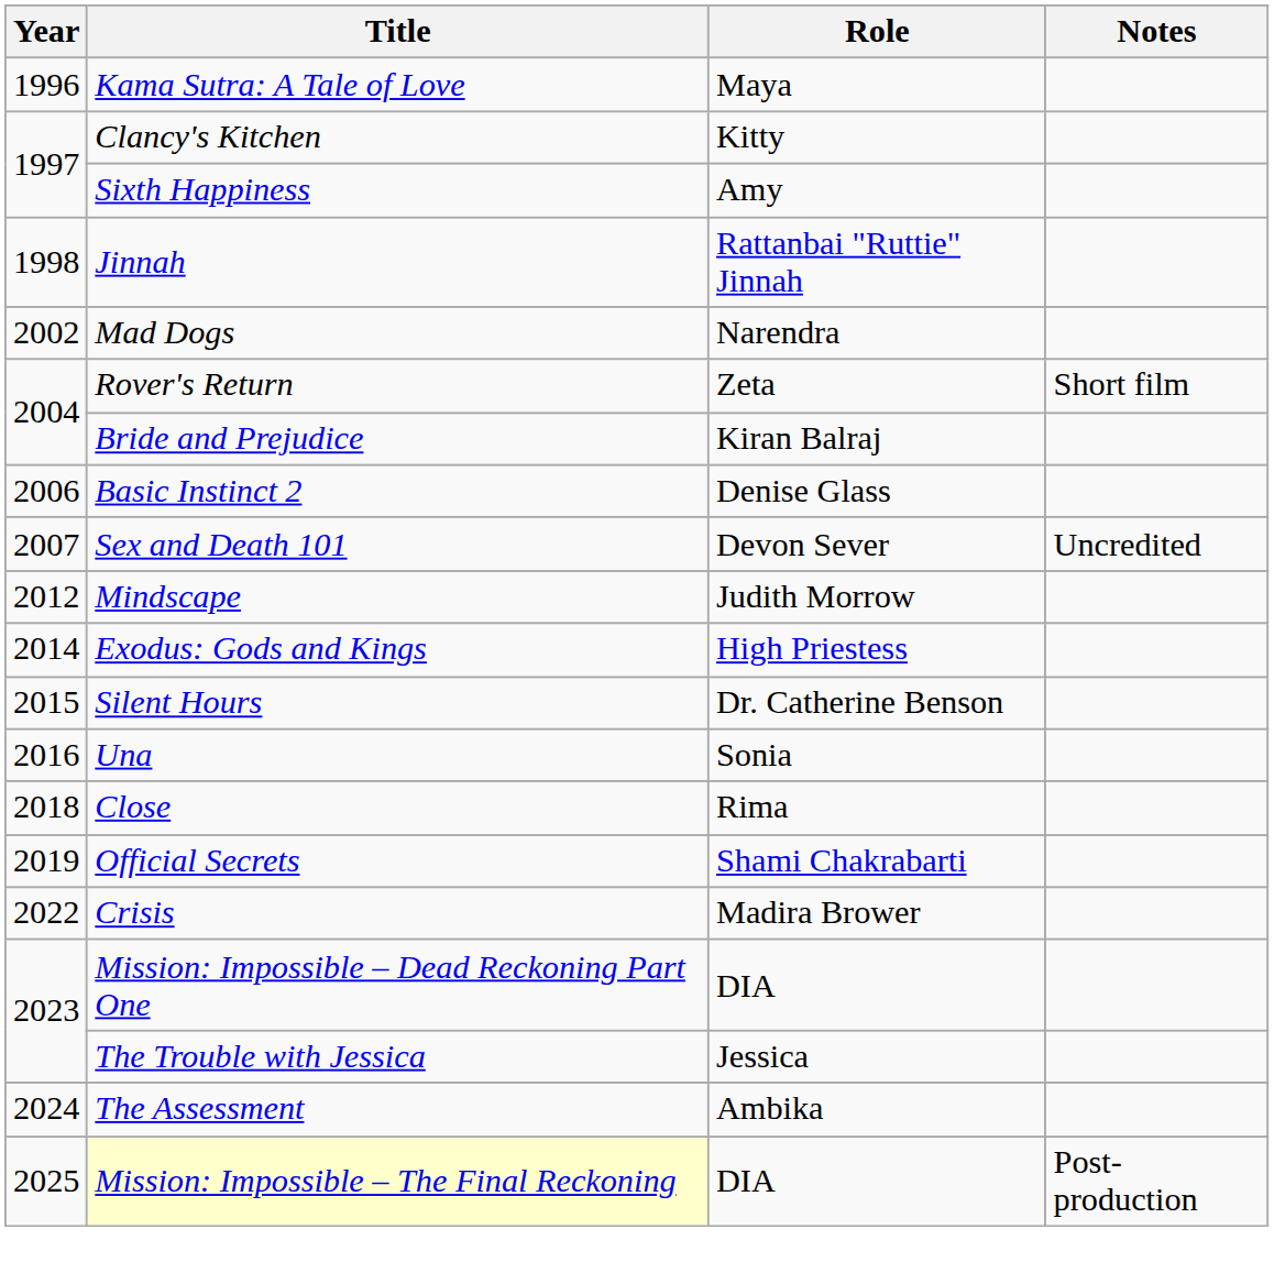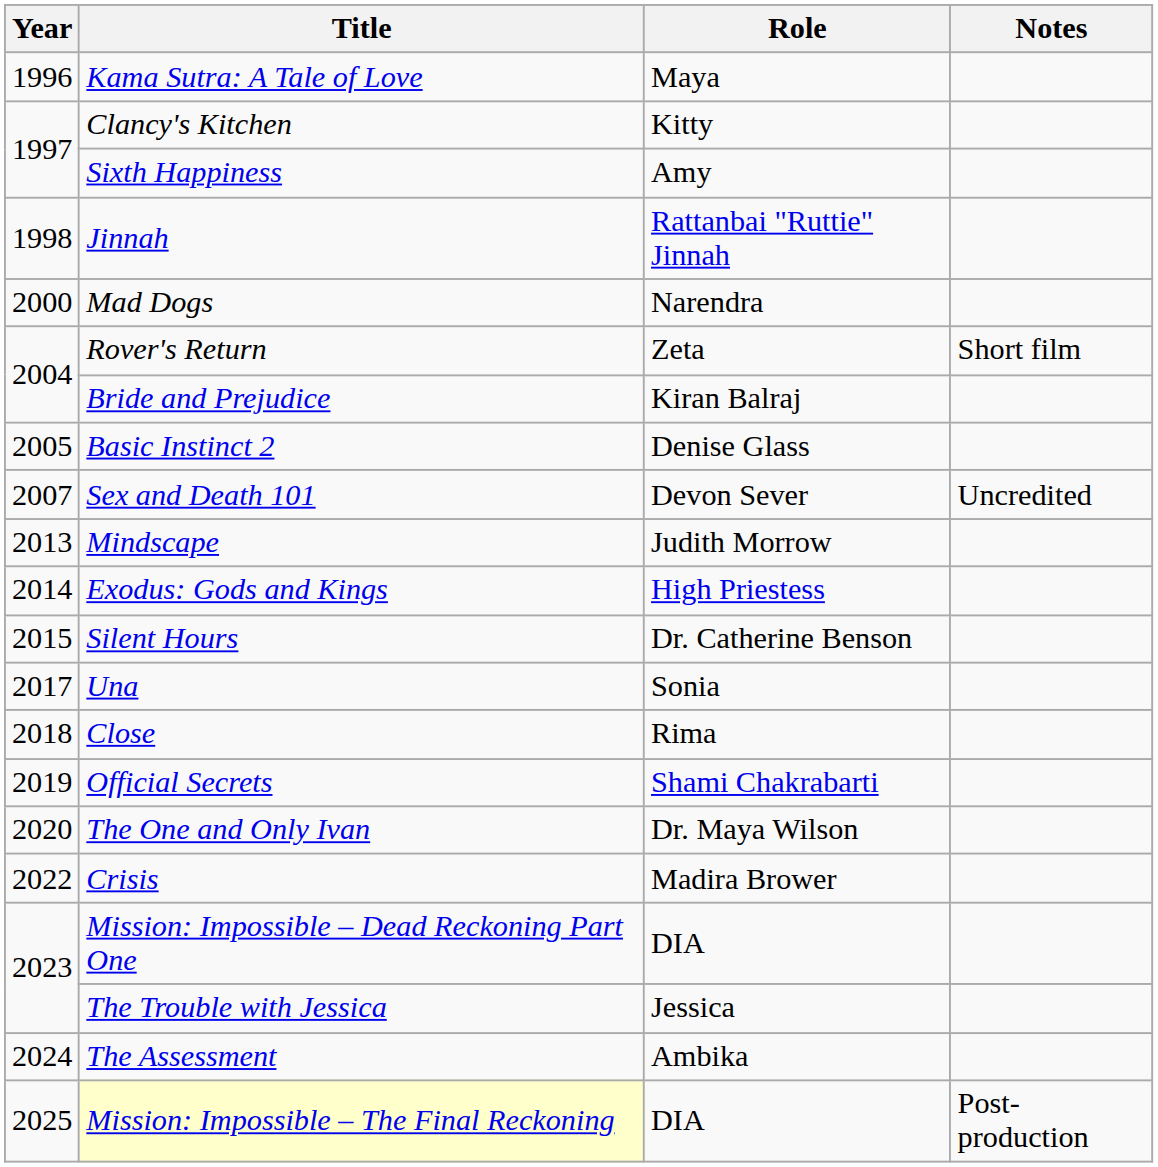Mad Dogs | Year: 2002 -> 2000
Basic Instinct 2 | Year: 2006 -> 2005
Mindscape | Year: 2012 -> 2013
Una | Year: 2016 -> 2017
+ row: 2020 | The One and Only Ivan | Dr. Maya Wilson
